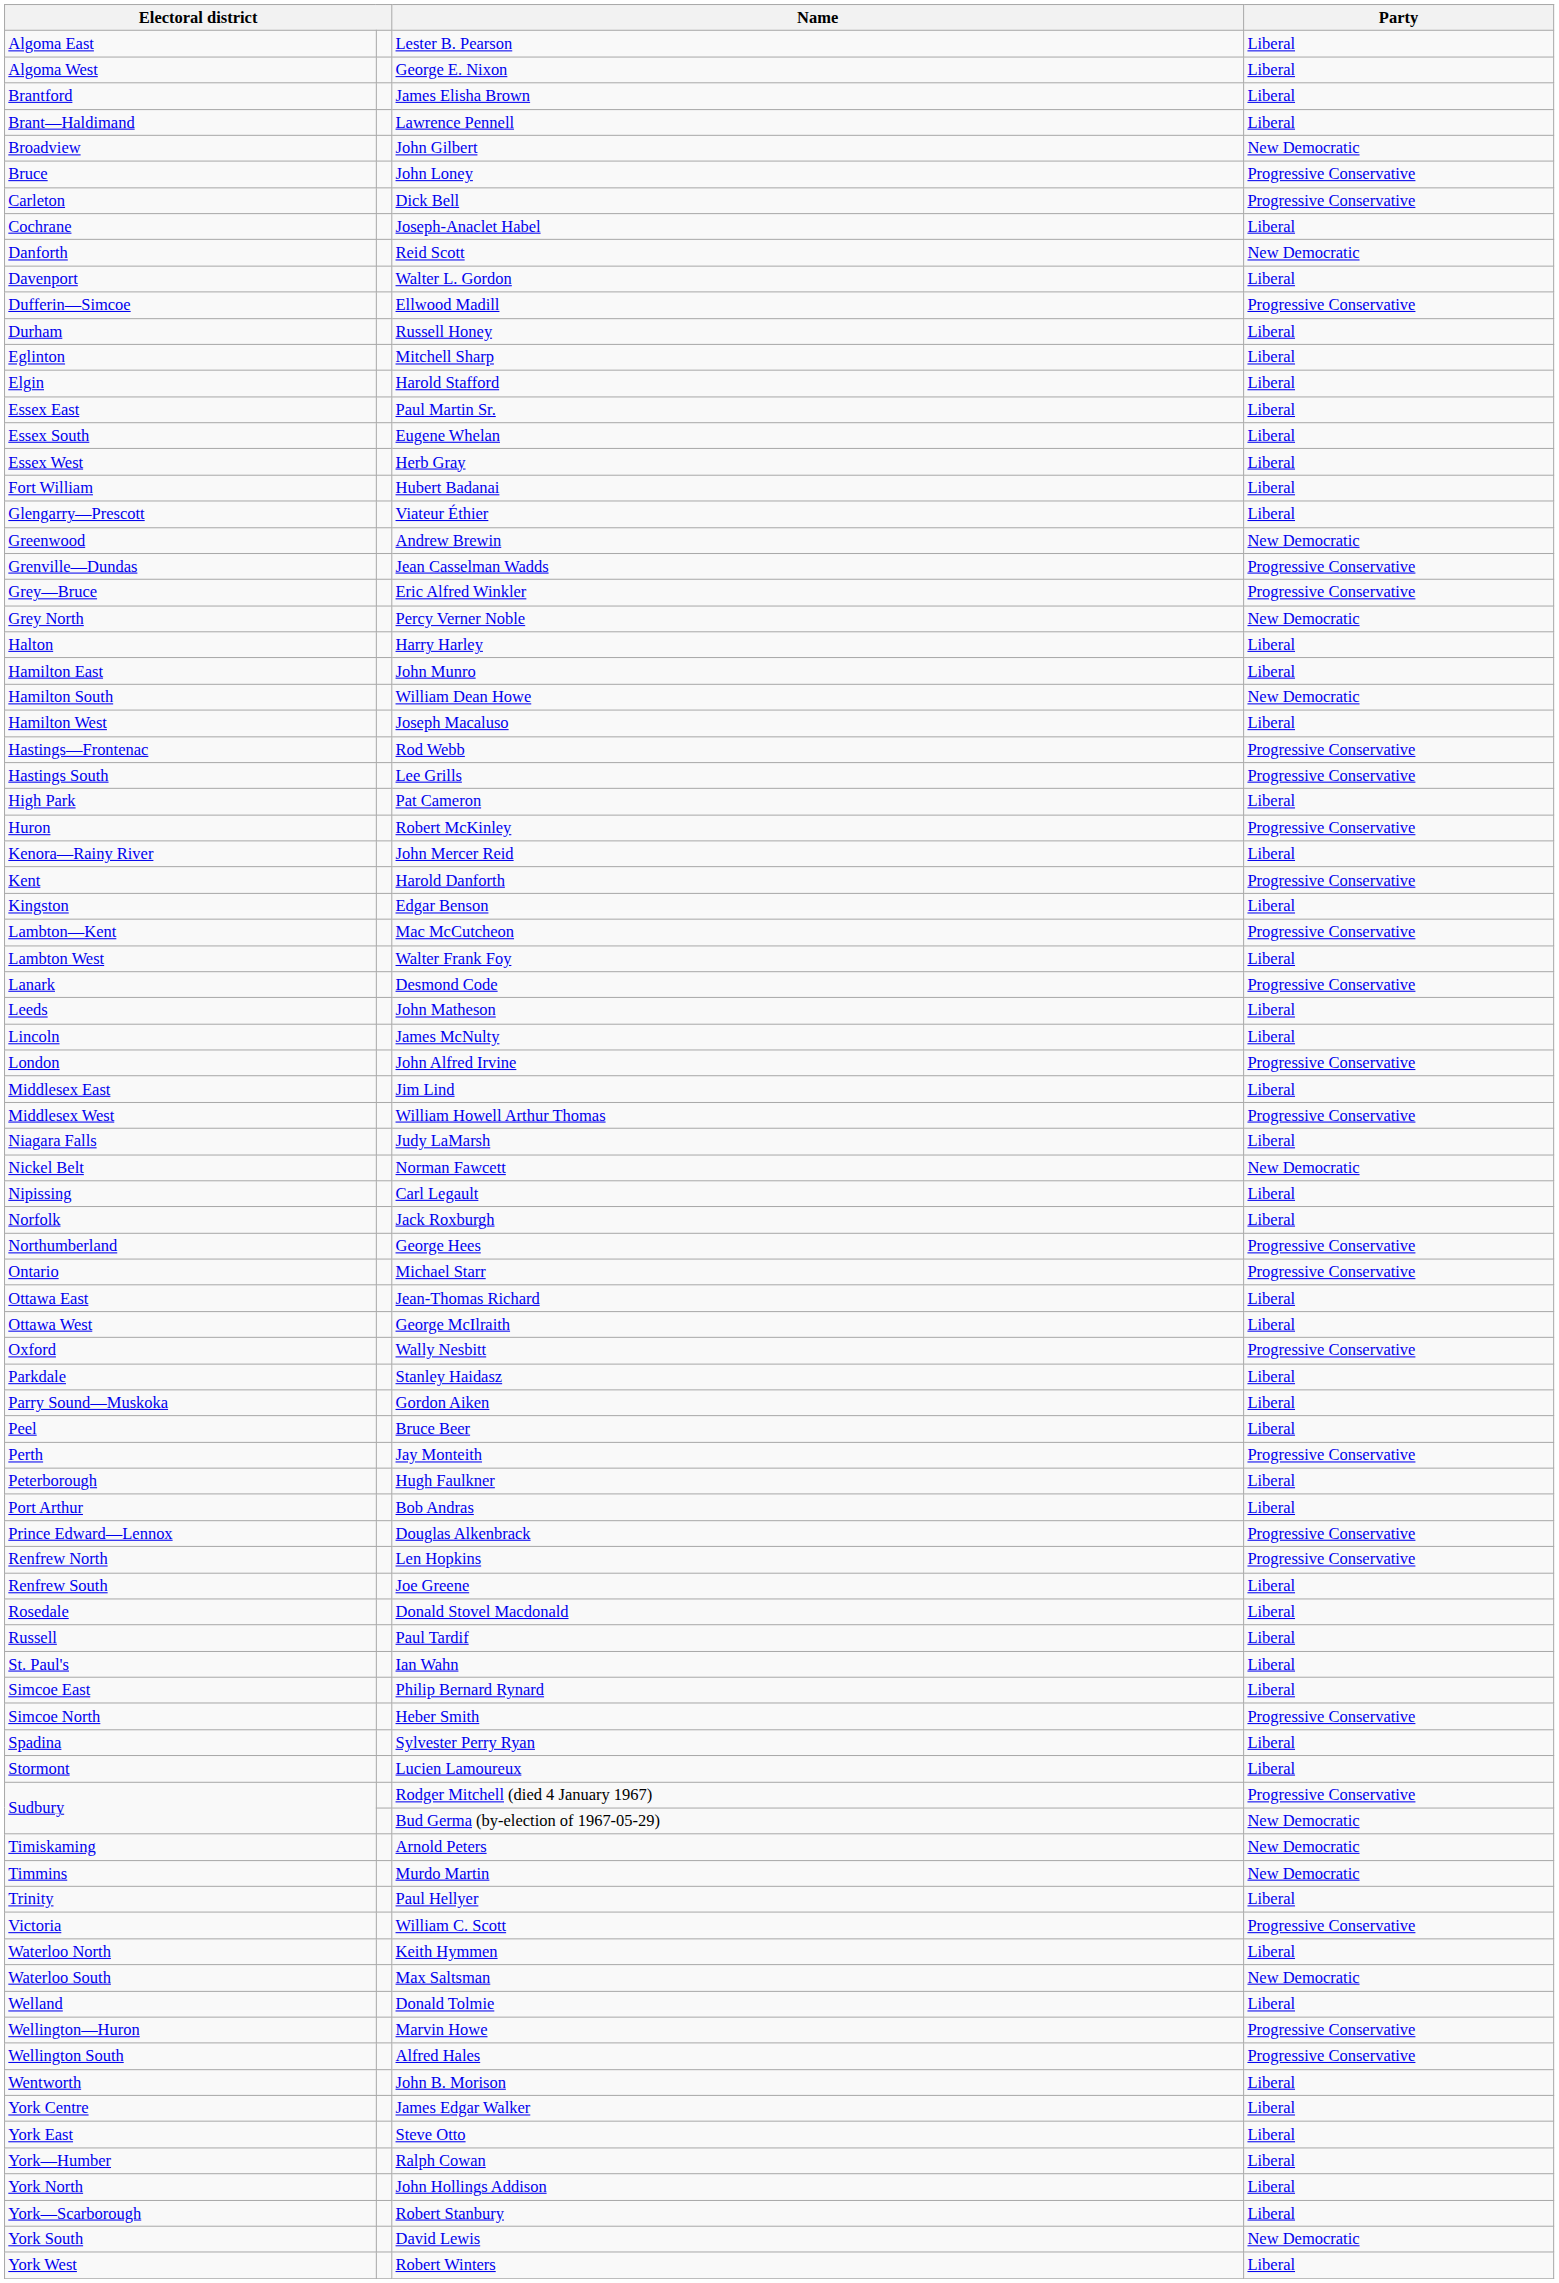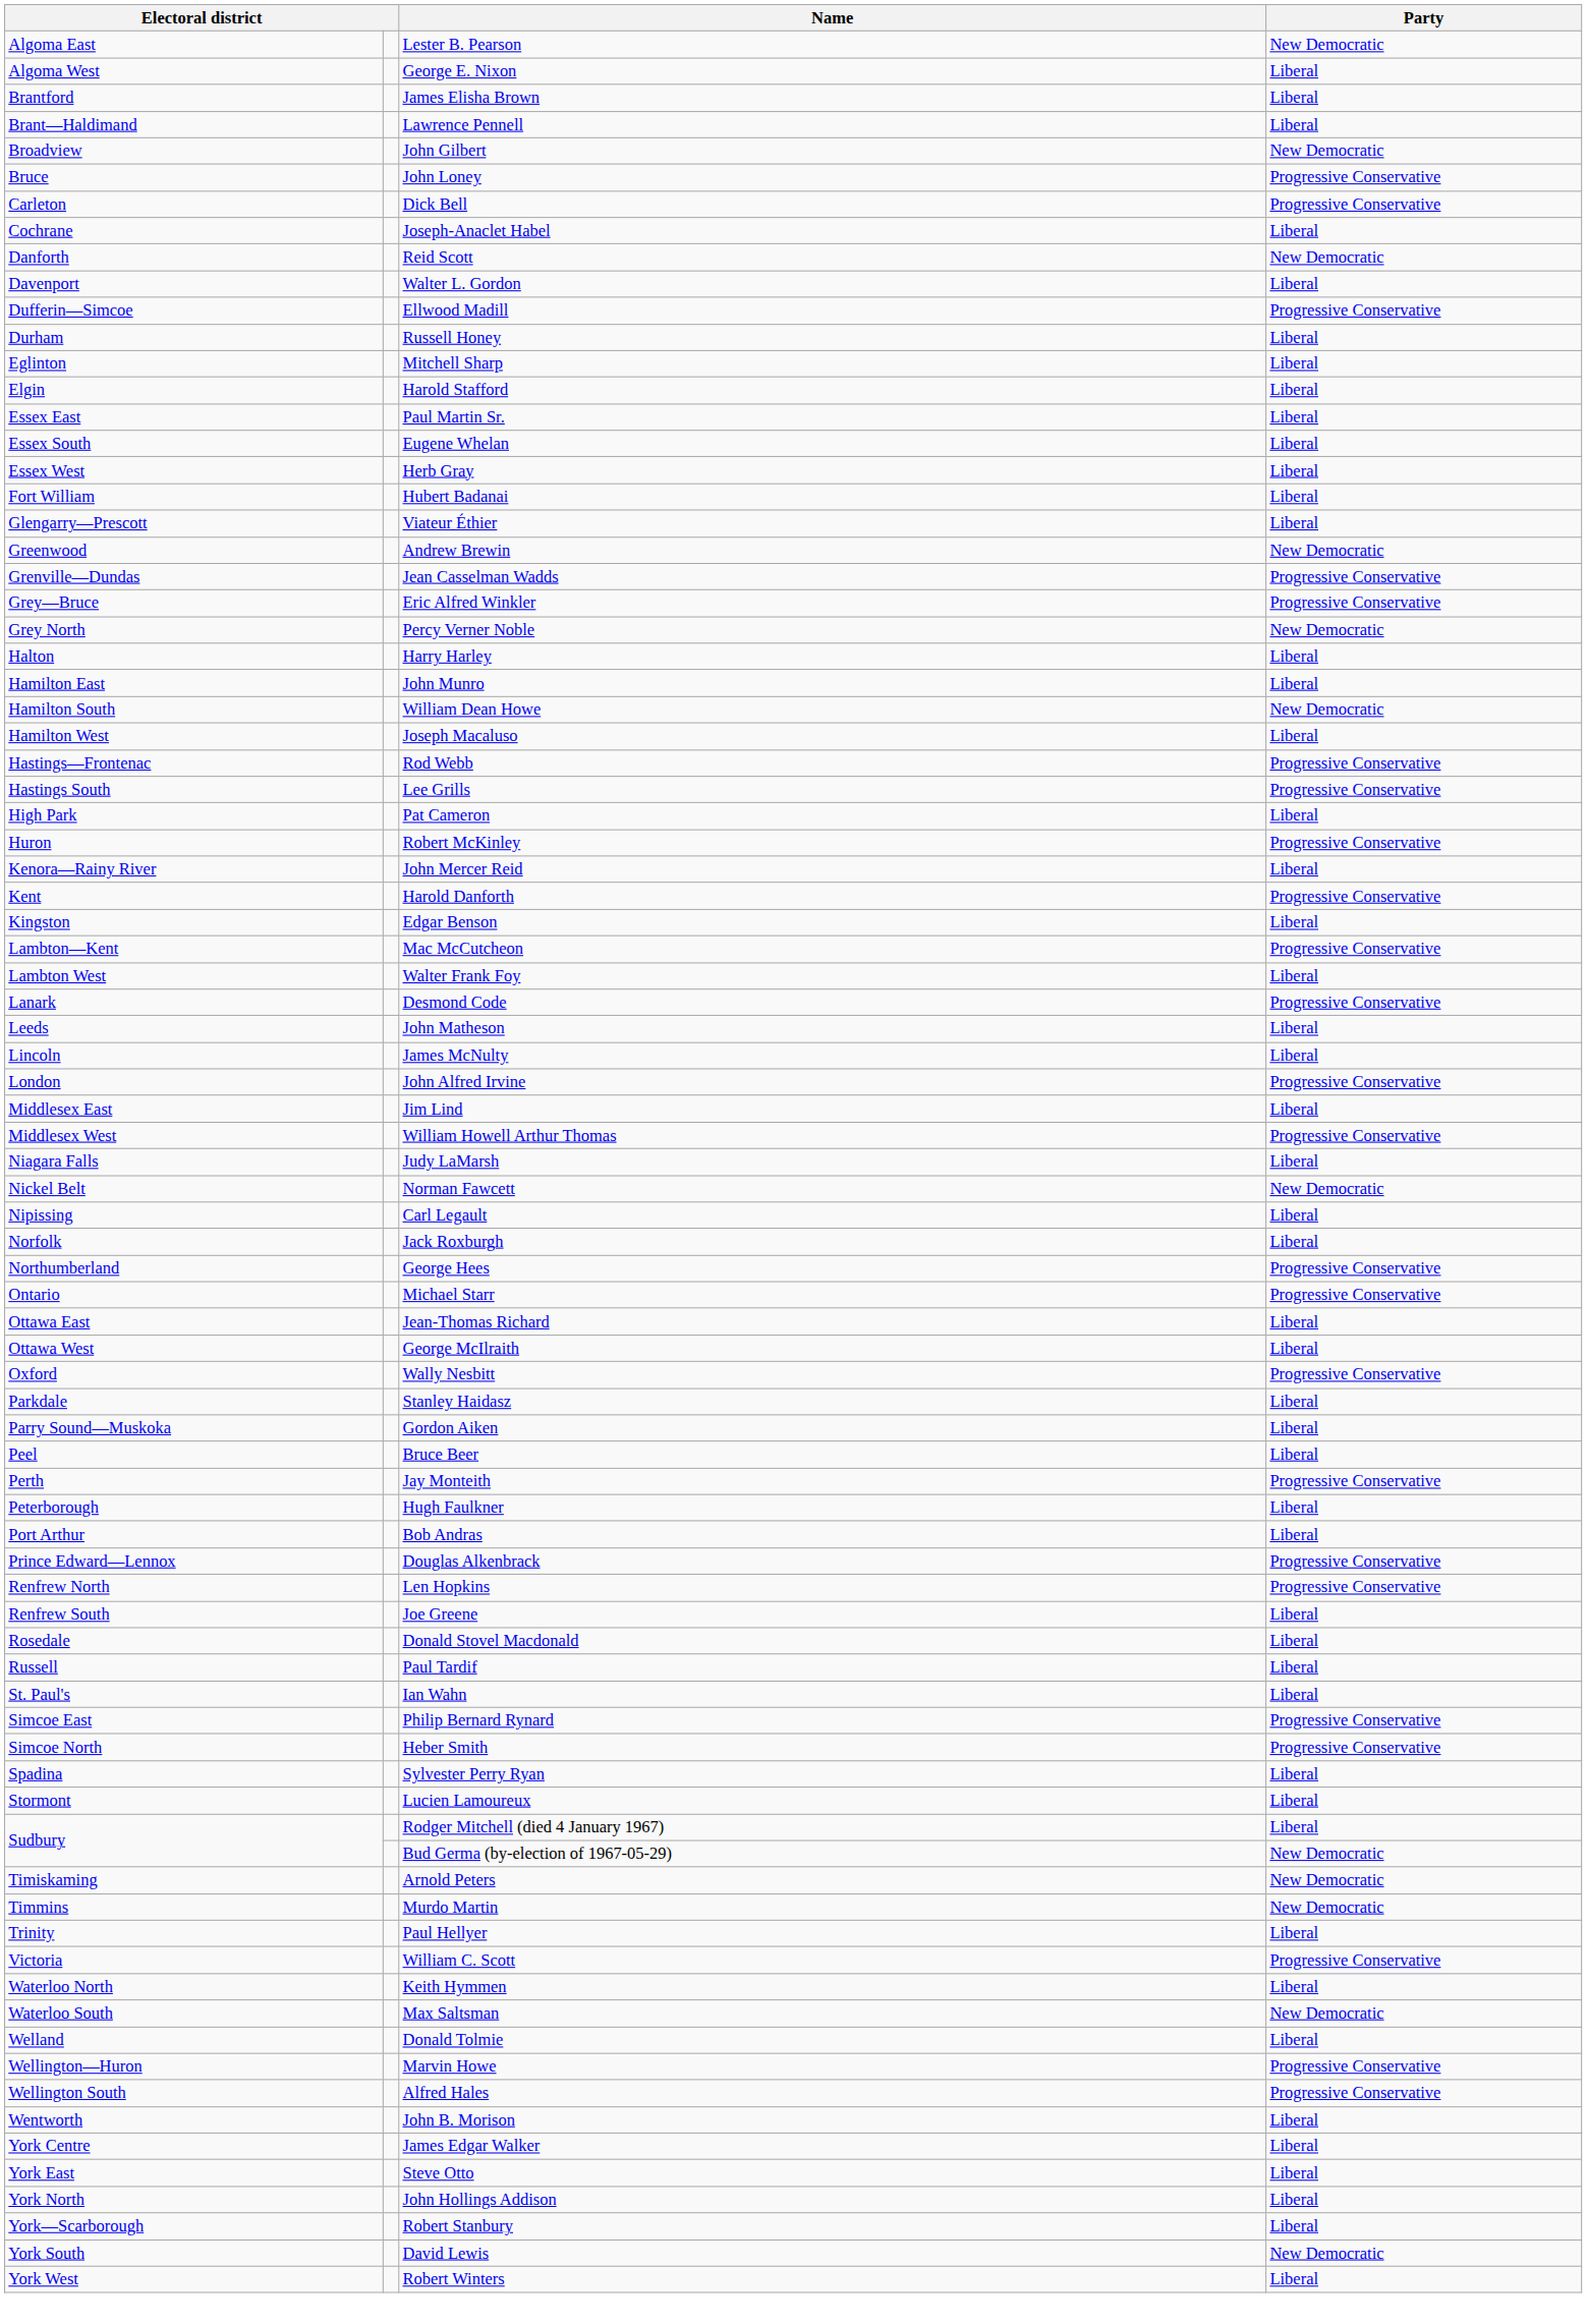Lester B. Pearson | Party: Liberal -> New Democratic
Philip Bernard Rynard | Party: Liberal -> Progressive Conservative
Rodger Mitchell (died 4 January 1967) | Party: Progressive Conservative -> Liberal
- row: York—Humber | Ralph Cowan | Liberal
